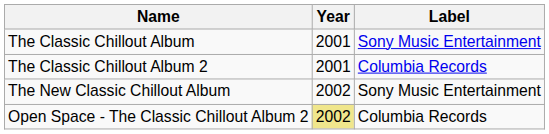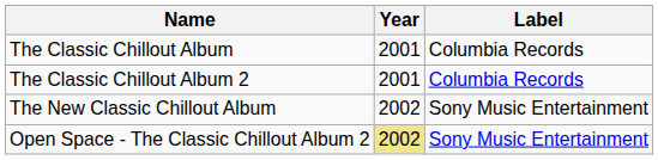The Classic Chillout Album | Label: Sony Music Entertainment -> Columbia Records
Open Space - The Classic Chillout Album 2 | Label: Columbia Records -> Sony Music Entertainment
